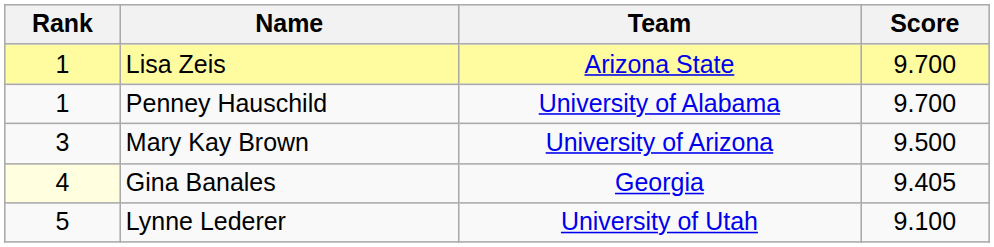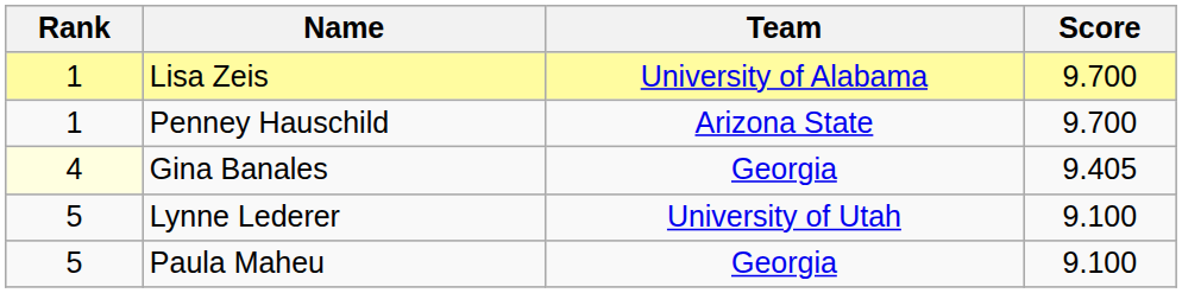Lisa Zeis | Team: Arizona State -> University of Alabama
Penney Hauschild | Team: University of Alabama -> Arizona State
- row: 3 | Mary Kay Brown | University of Arizona | 9.500
+ row: 5 | Paula Maheu | Georgia | 9.100
